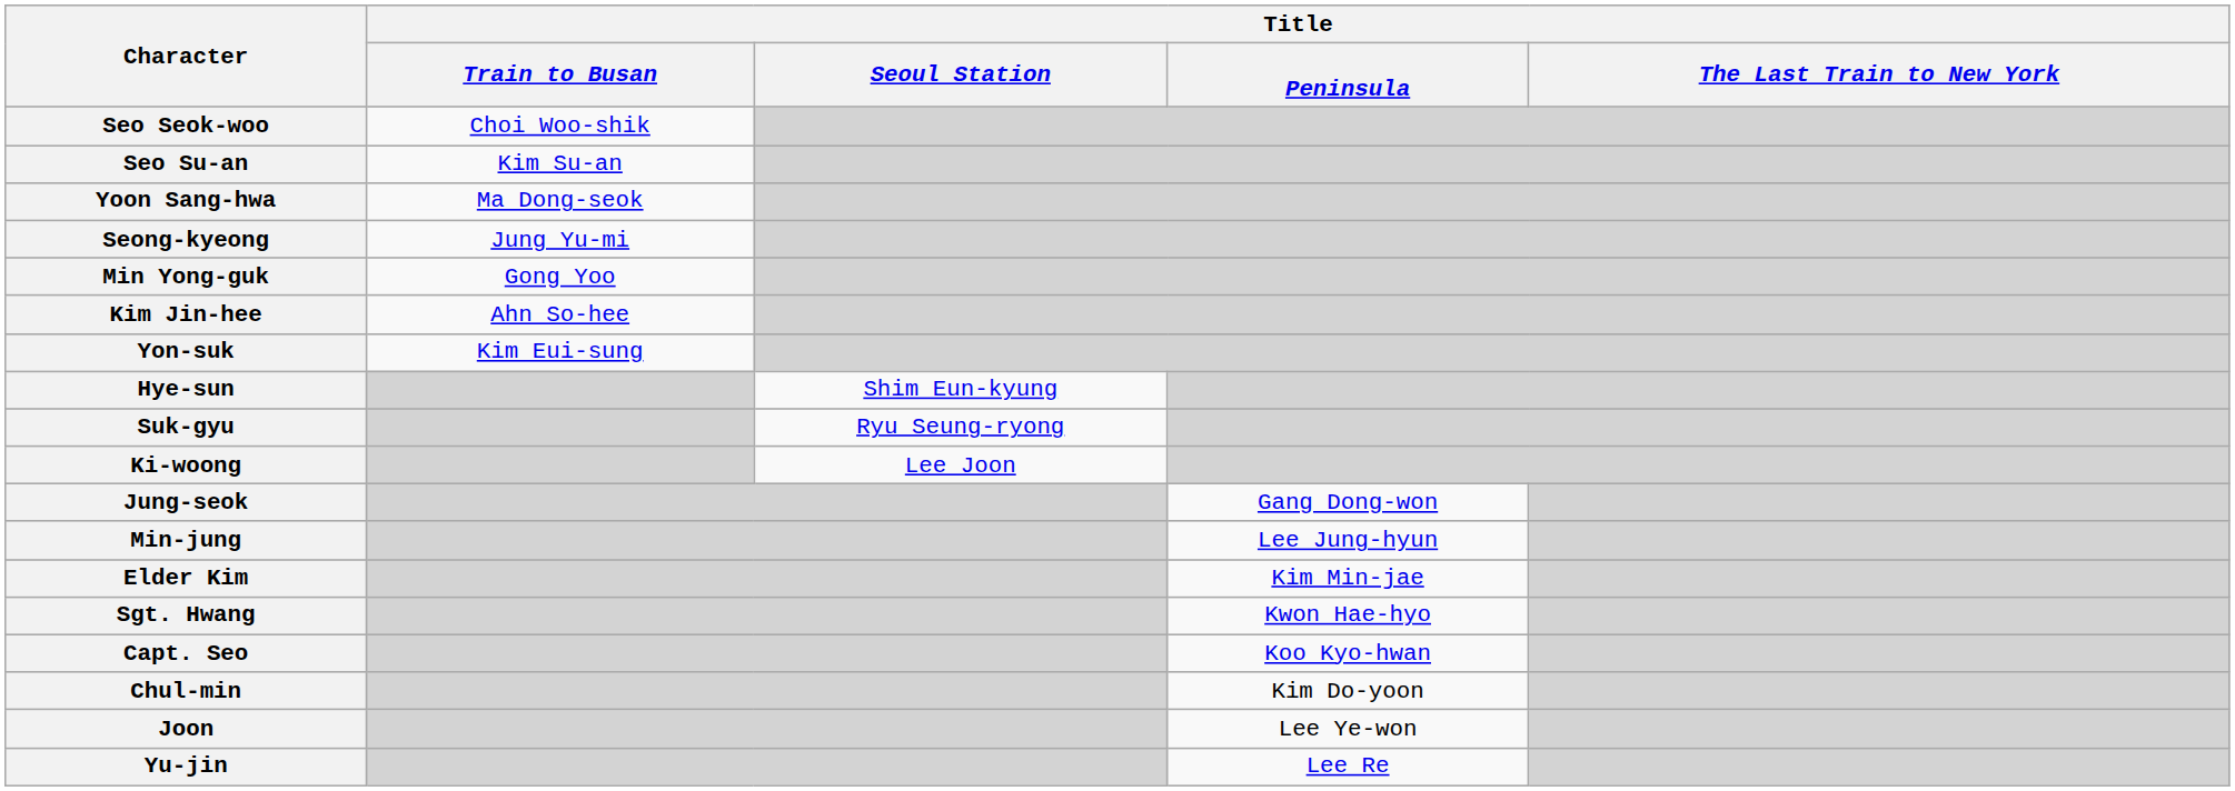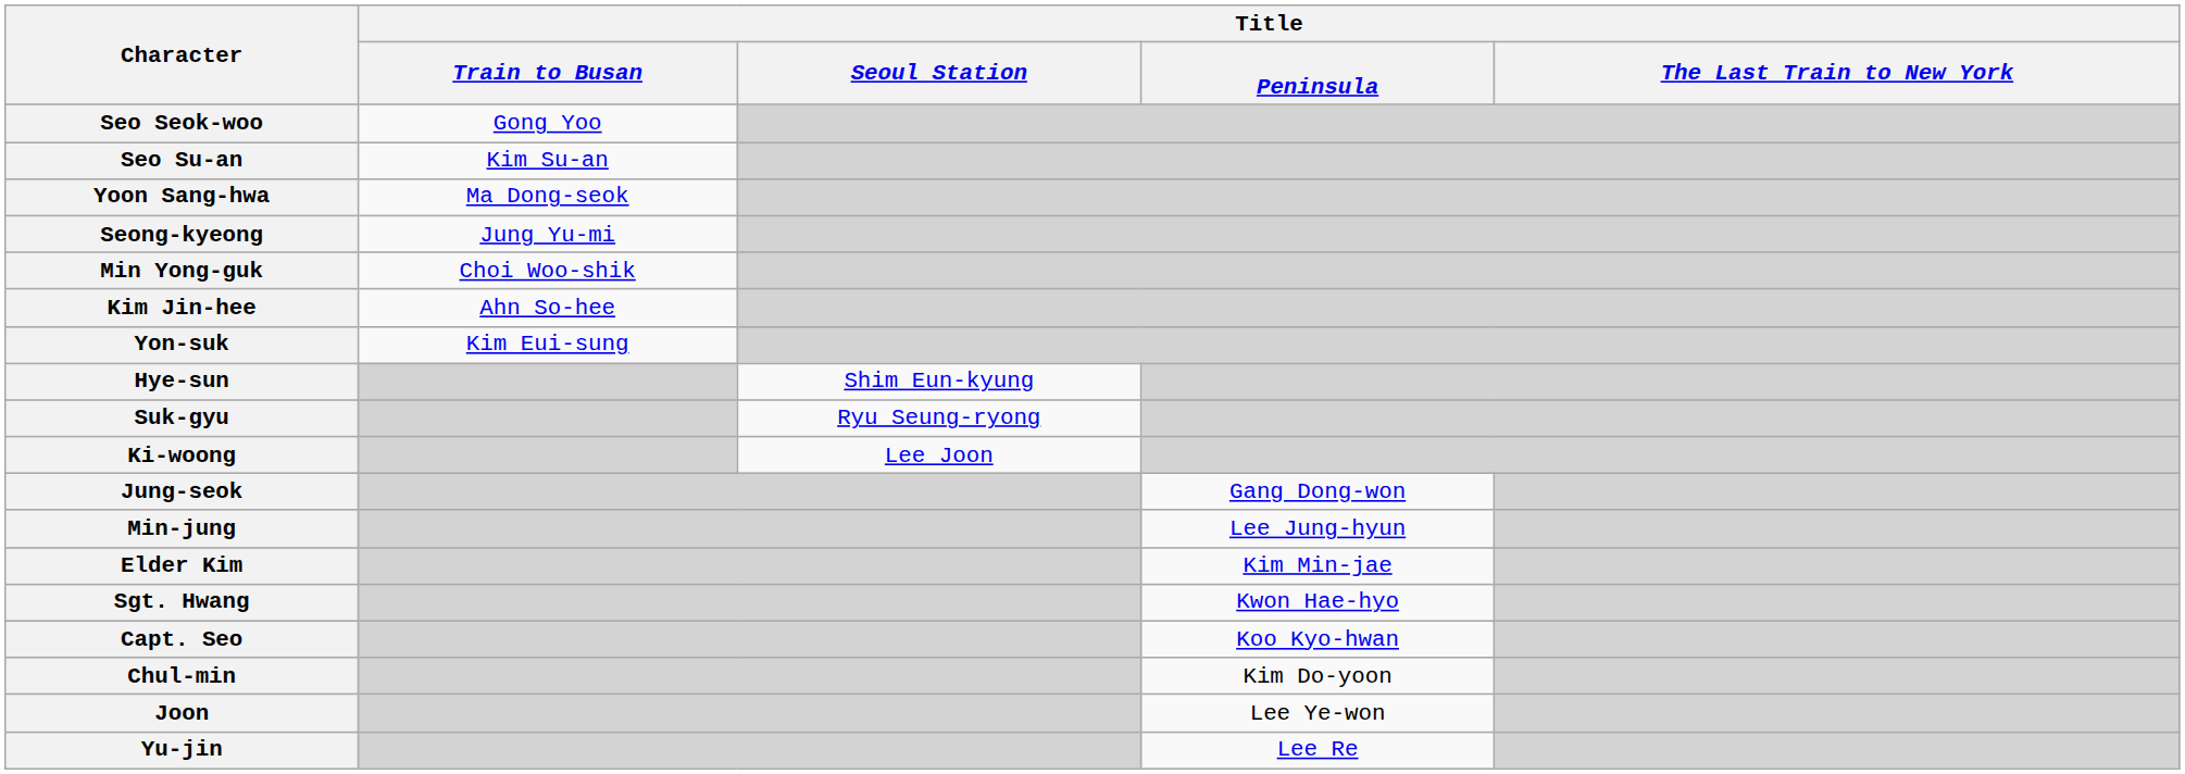Seo Seok-woo | Title / Train to Busan: Choi Woo-shik -> Gong Yoo
Min Yong-guk | Title / Train to Busan: Gong Yoo -> Choi Woo-shik
